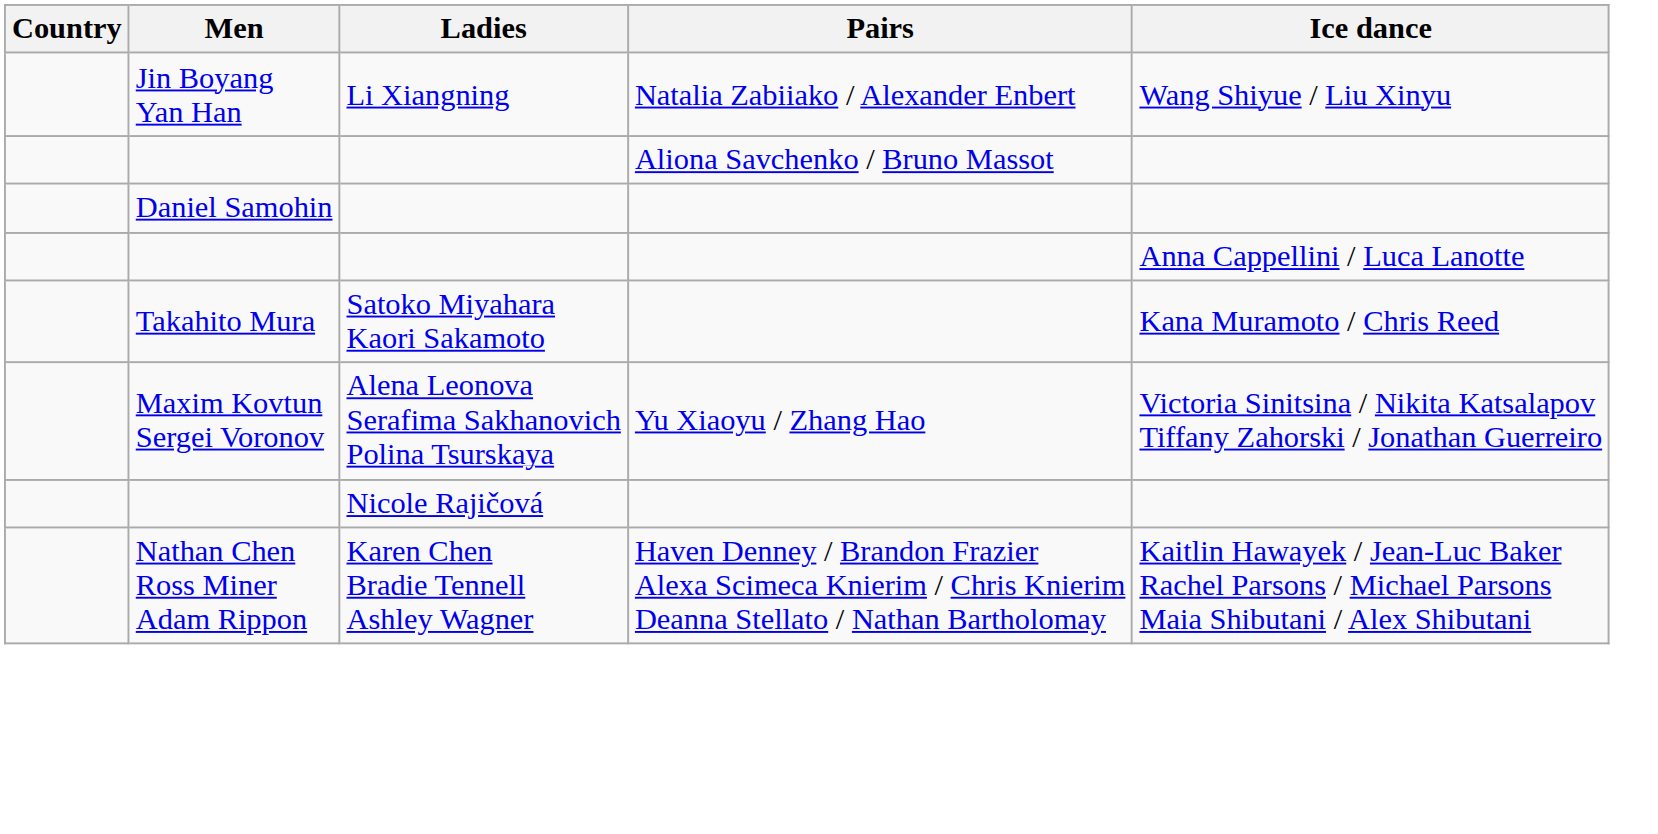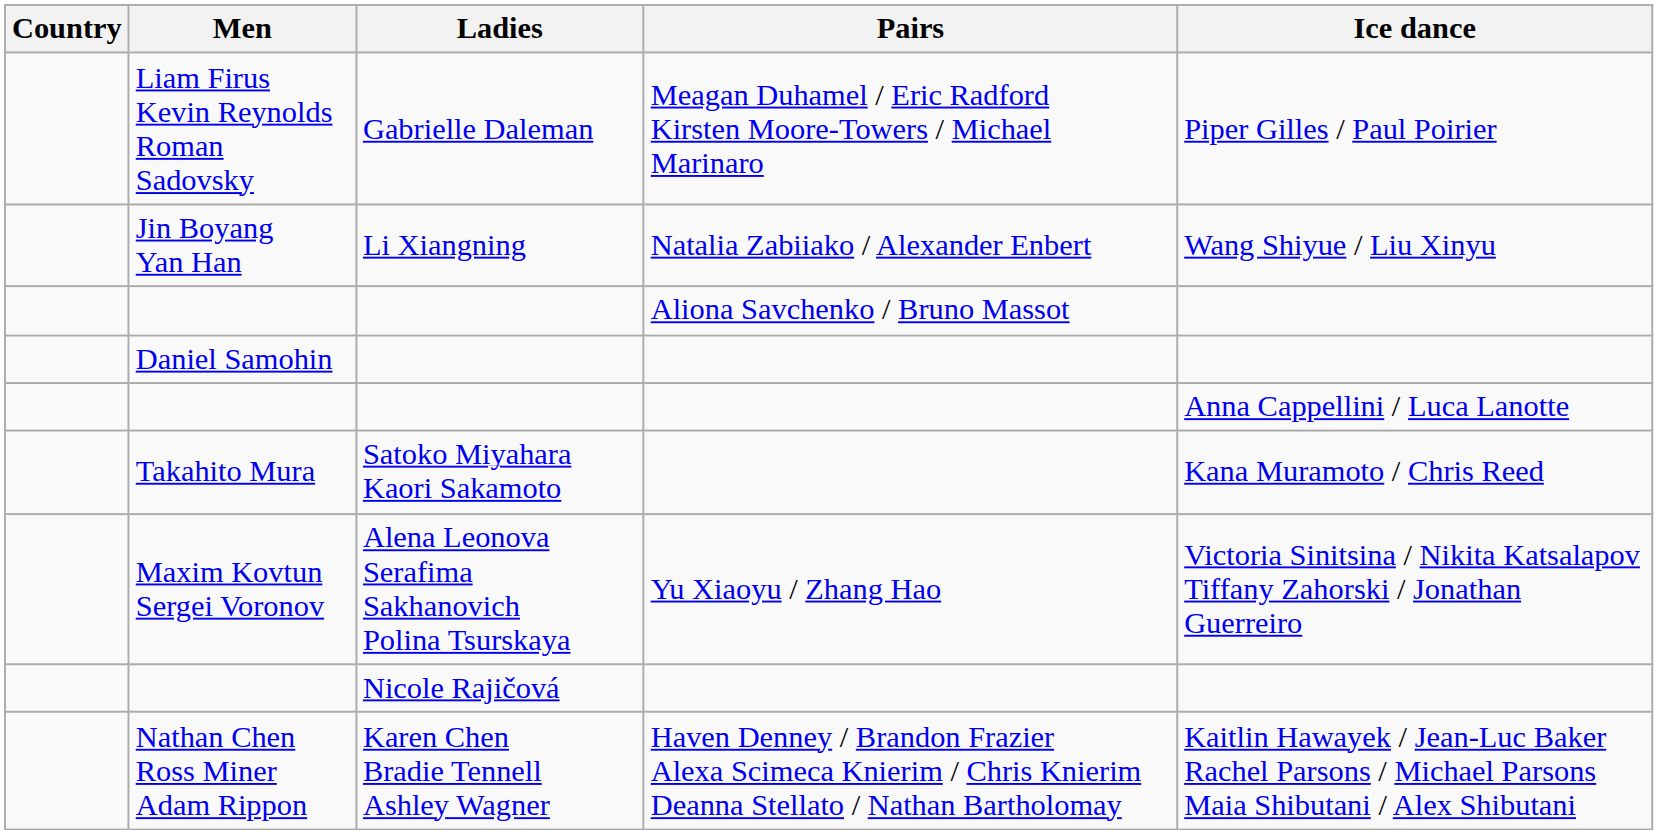+ row: Liam Firus Kevin Reynolds Roman Sadovsky | Gabrielle Daleman | Meagan Duhamel / Eric Radford Kirsten Moore-Towers / Michael Marinaro | Piper Gilles / Paul Poirier
